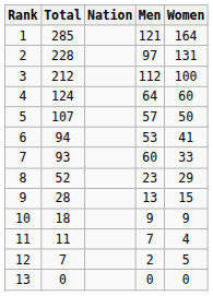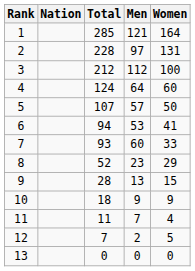columns swapped: Nation <-> Total
